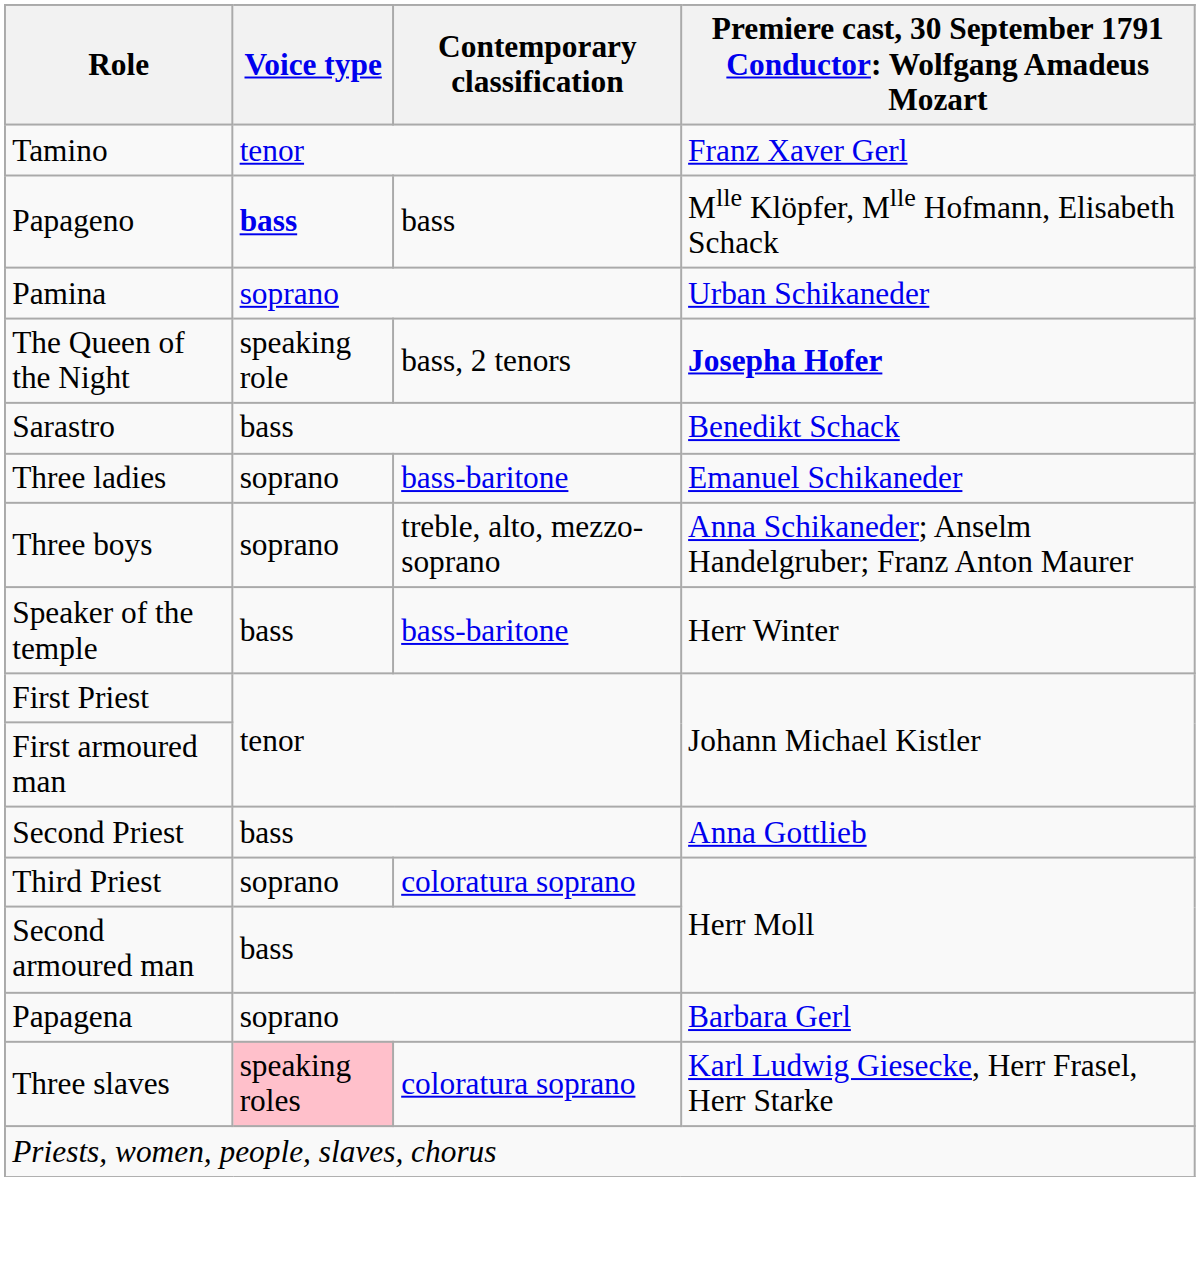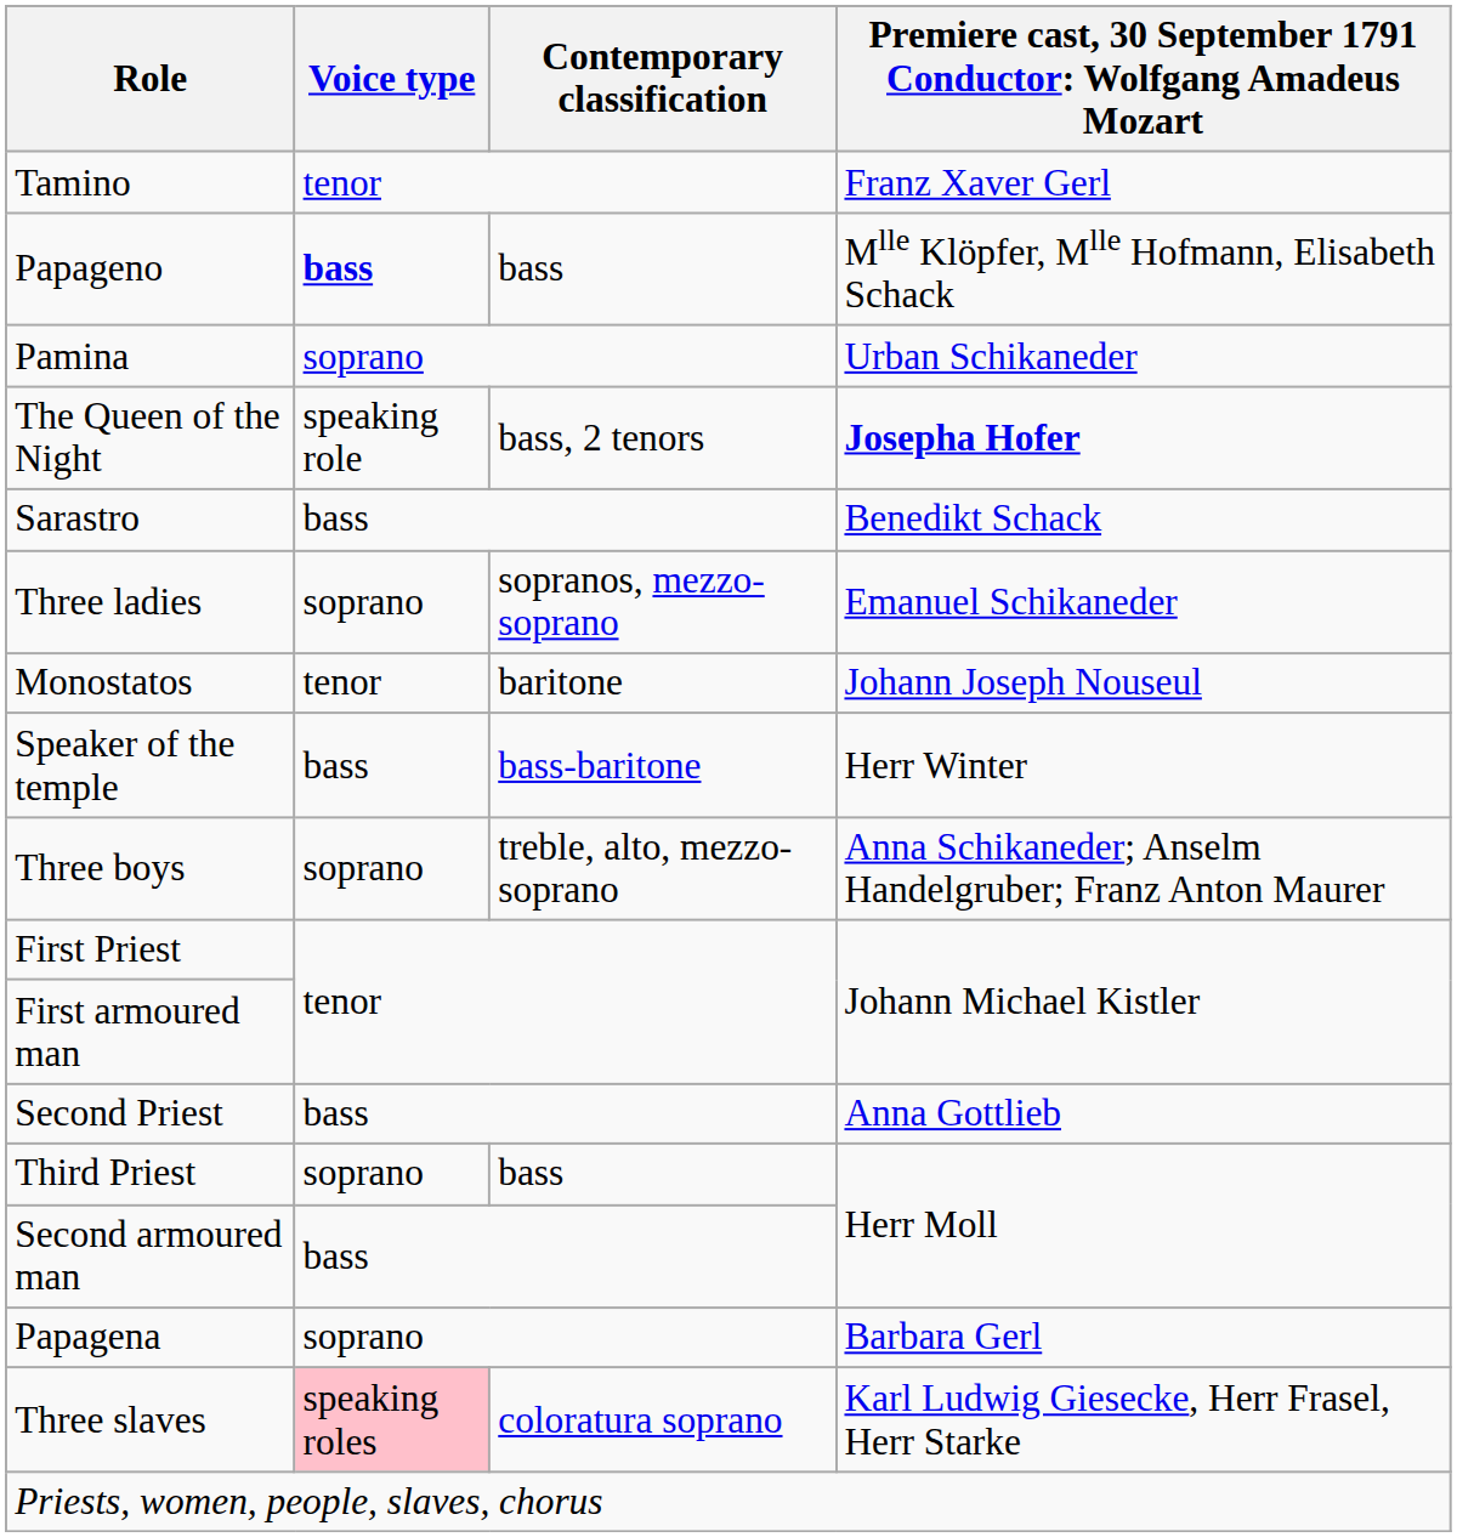Three ladies | Contemporary classification: bass-baritone -> sopranos, mezzo-soprano
+ row: Monostatos | tenor | baritone | Johann Joseph Nouseul
rows swapped: Three boys <-> Speaker of the temple
Third Priest | Contemporary classification: coloratura soprano -> bass
